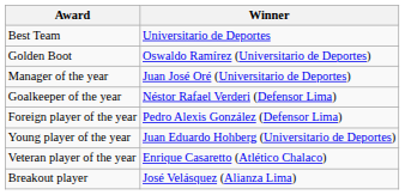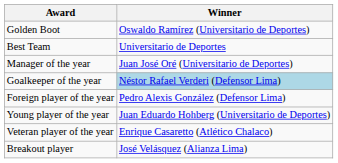rows swapped: Best Team <-> Golden Boot
Goalkeeper of the year | Winner: no background -> lightblue background
